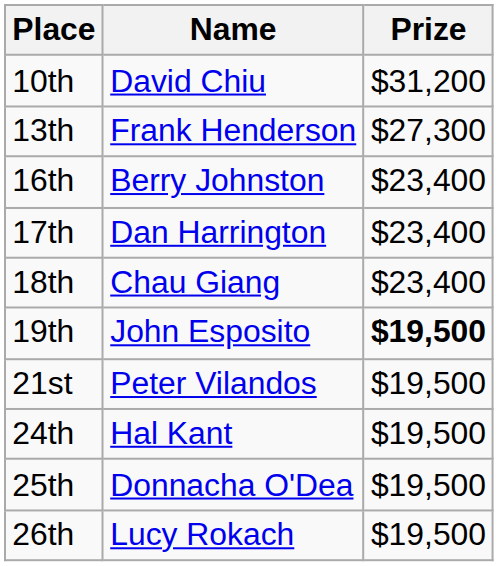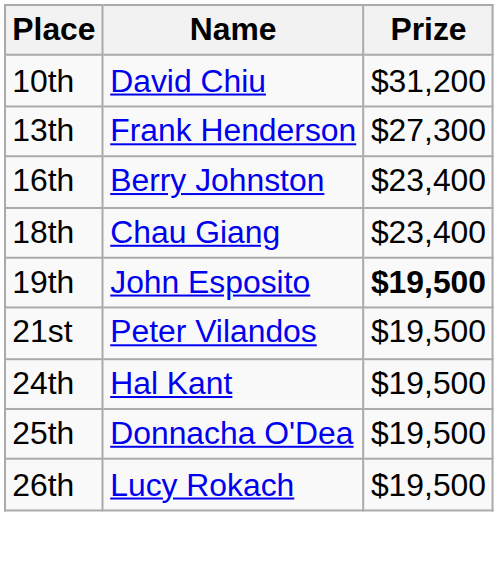- row: 17th | Dan Harrington | $23,400
